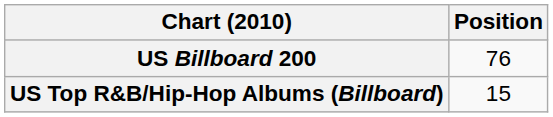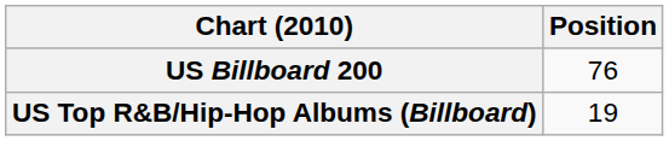US Top R&B/Hip-Hop Albums (Billboard) | Position: 15 -> 19
